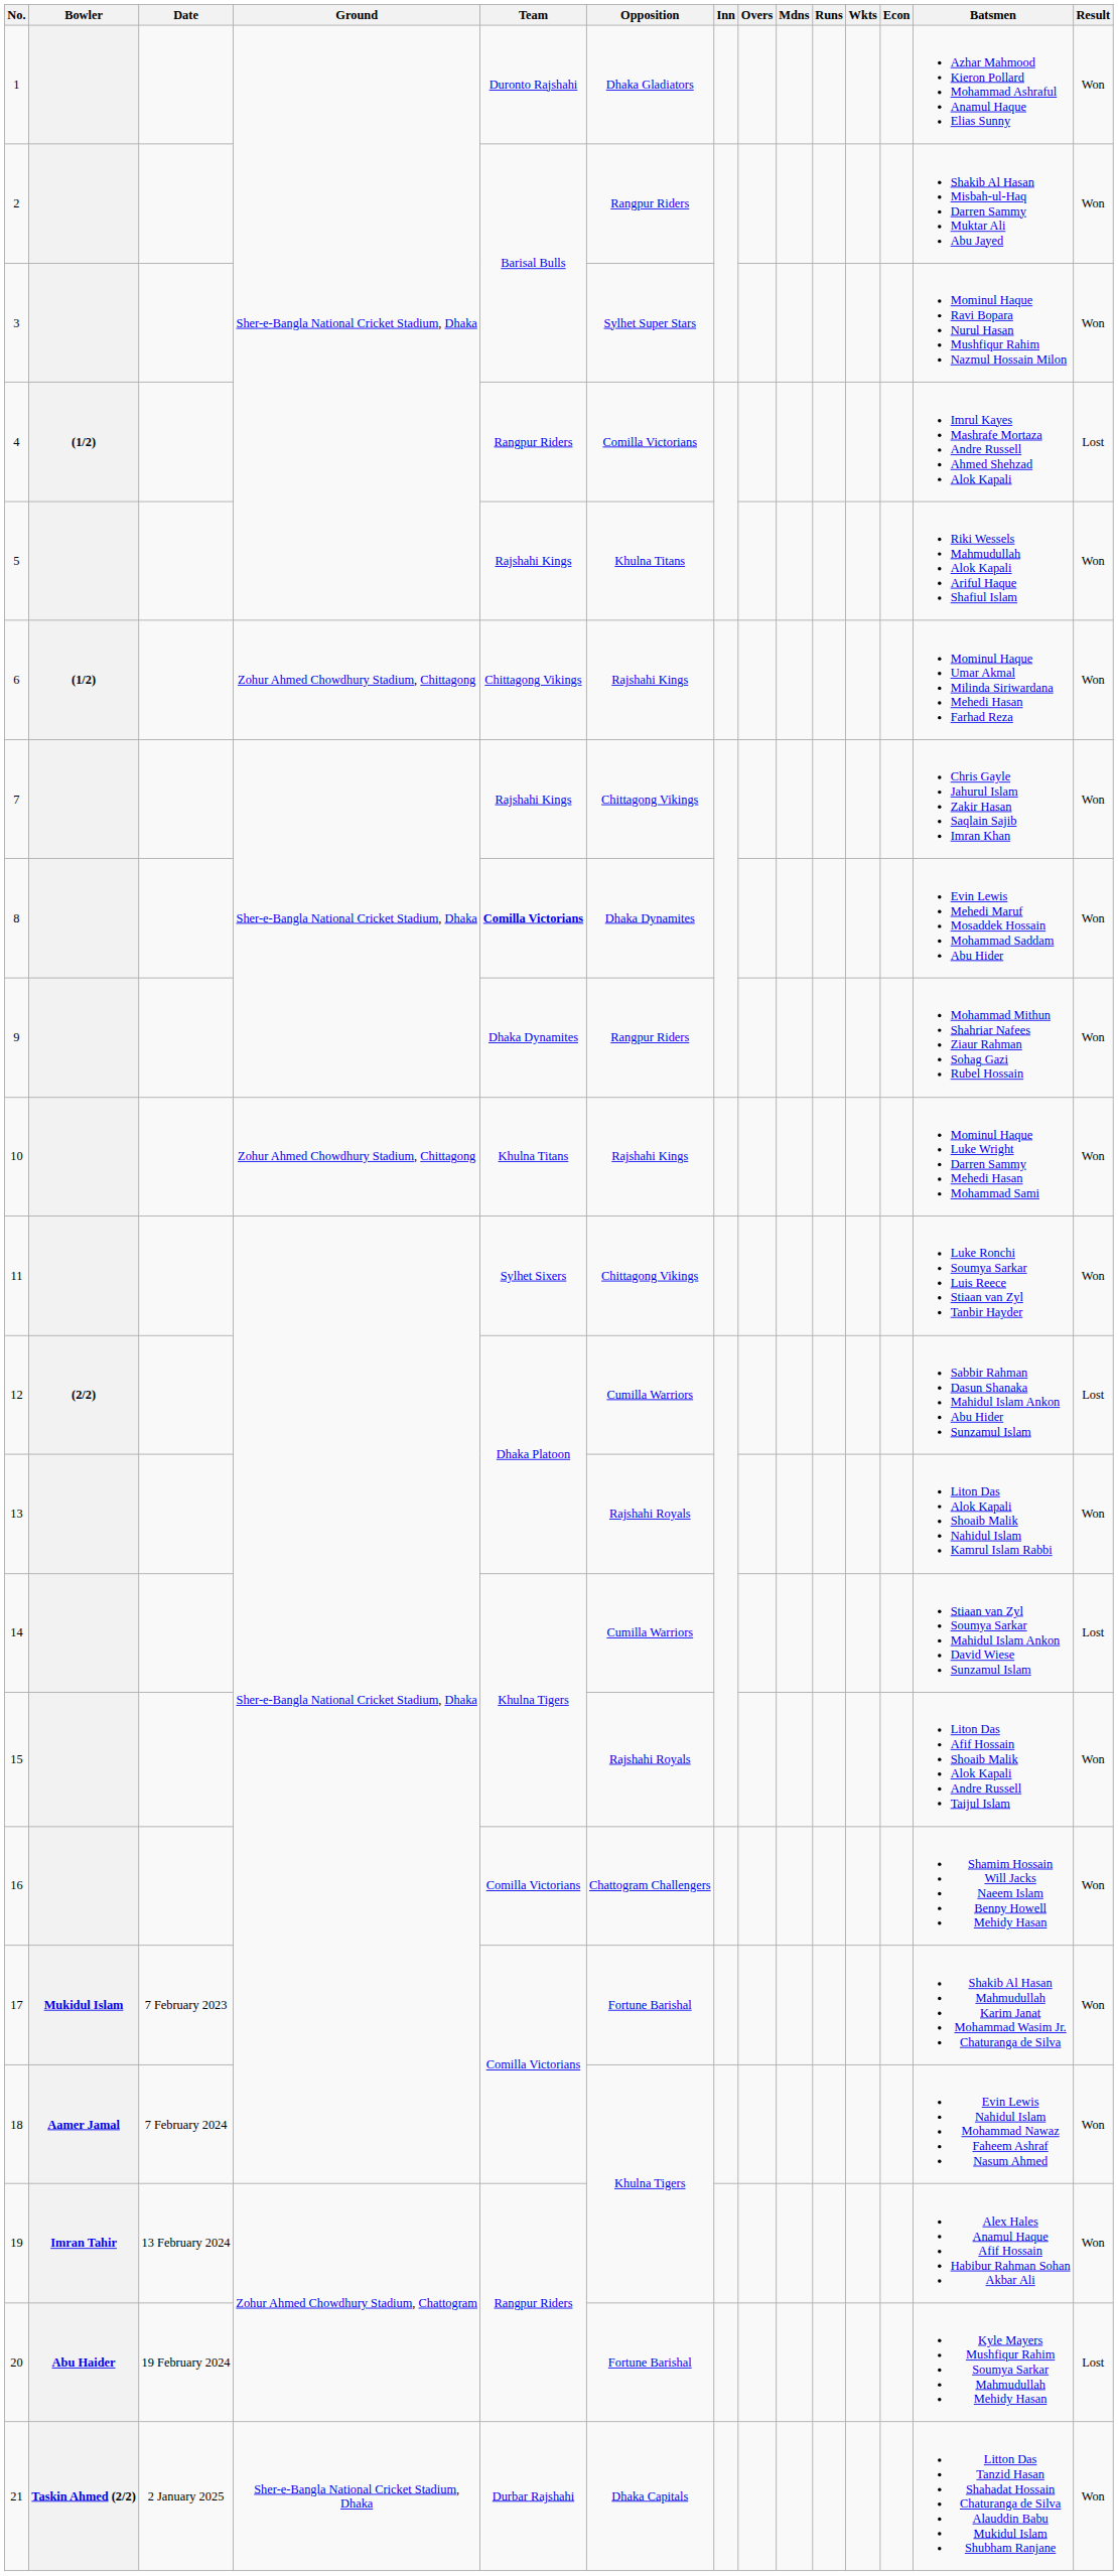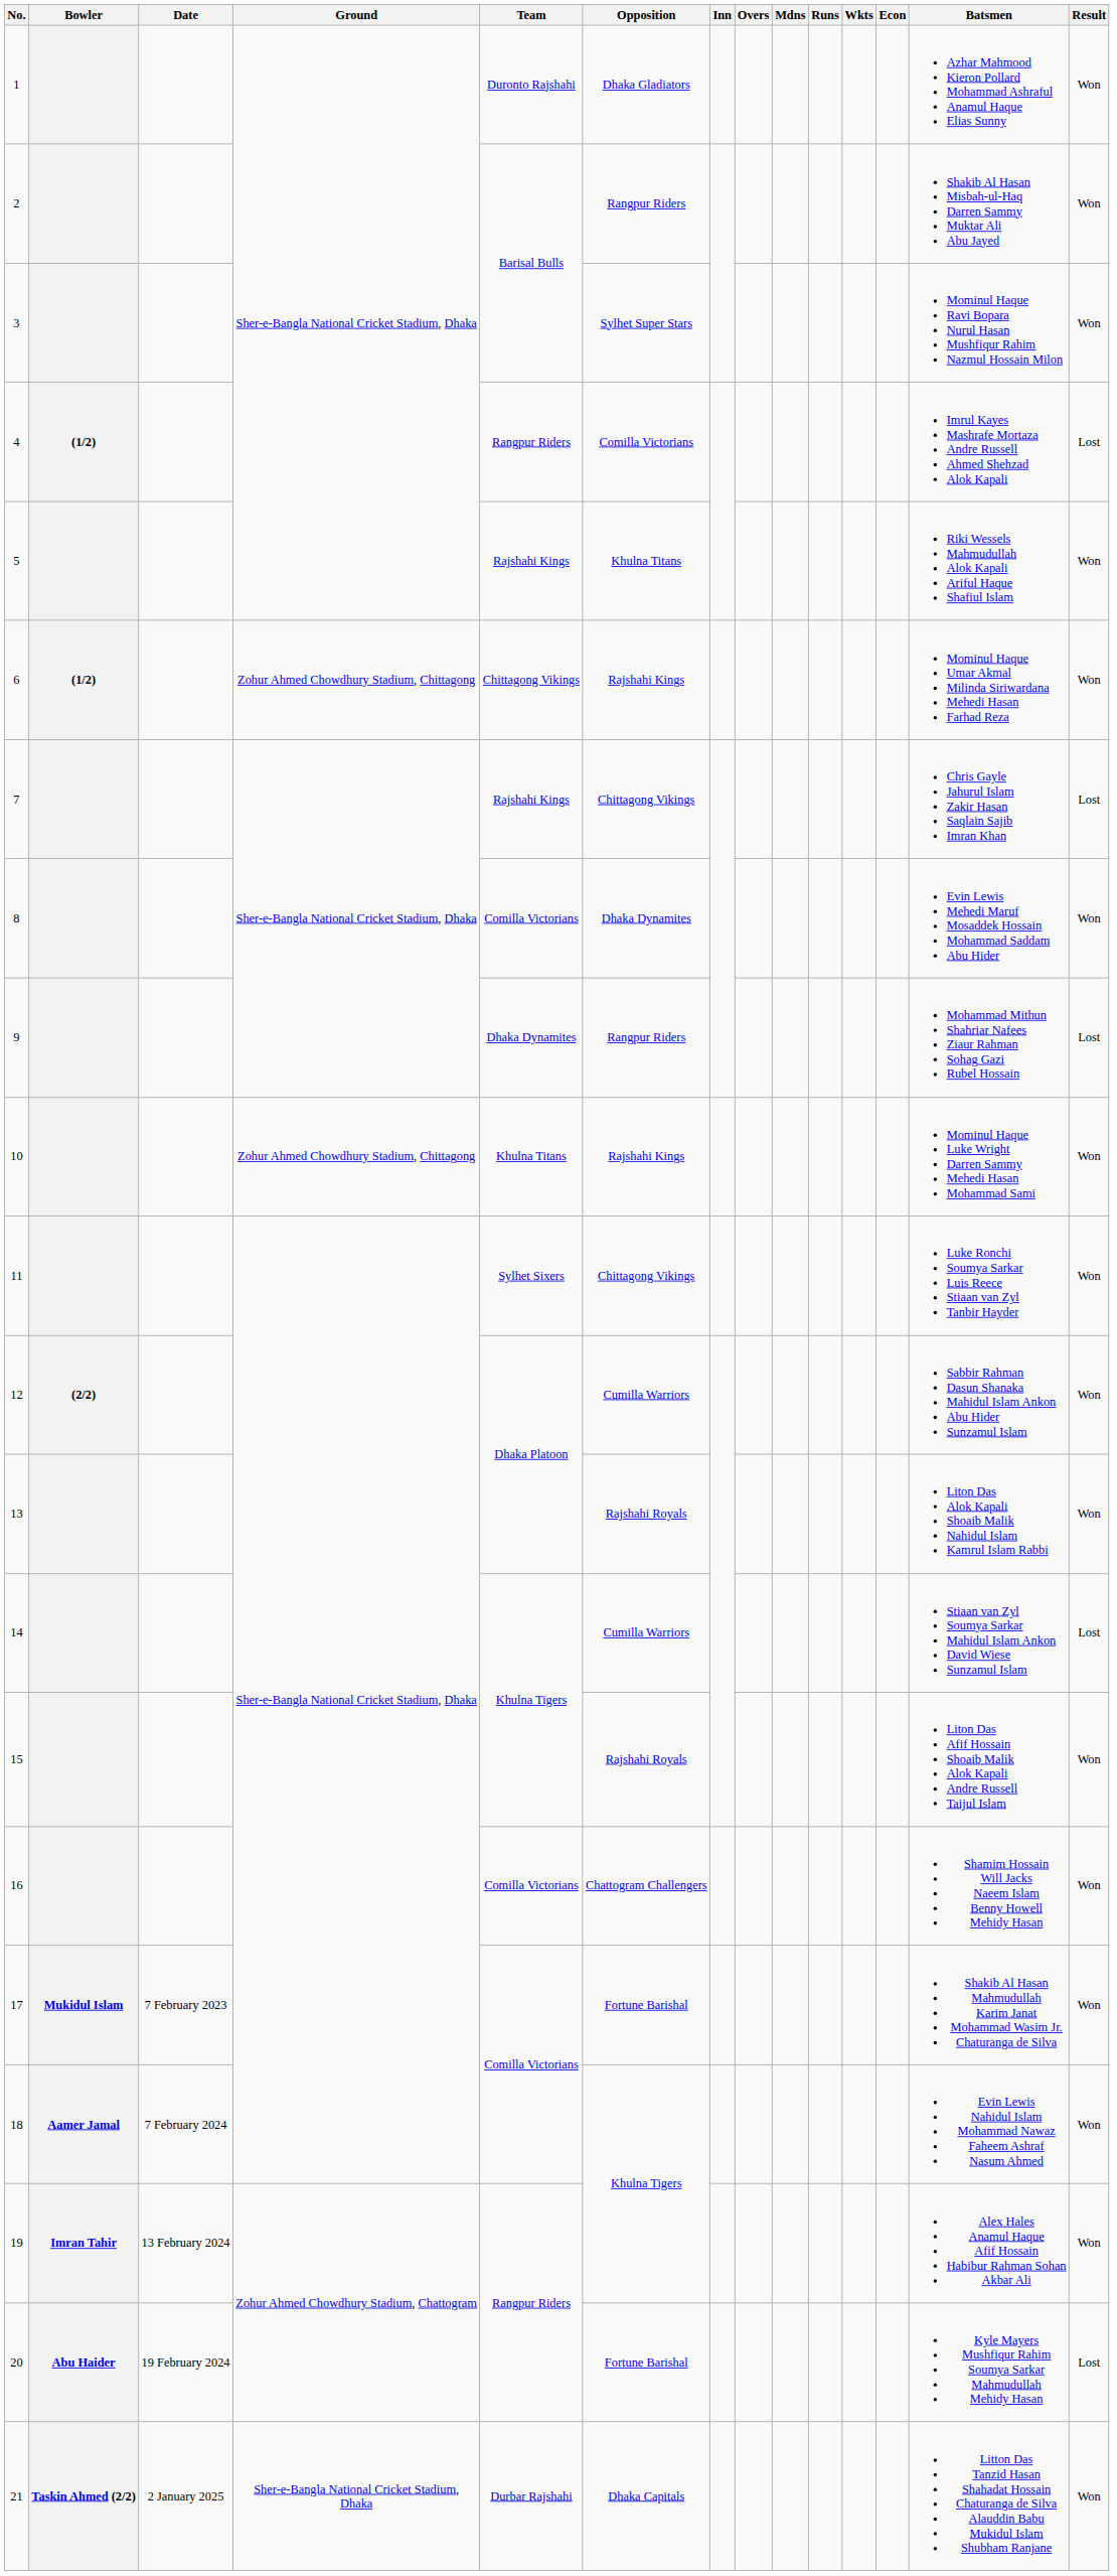7 | Result: Won -> Lost
8 | Team: bold -> normal
9 | Result: Won -> Lost
12 | Result: Lost -> Won
